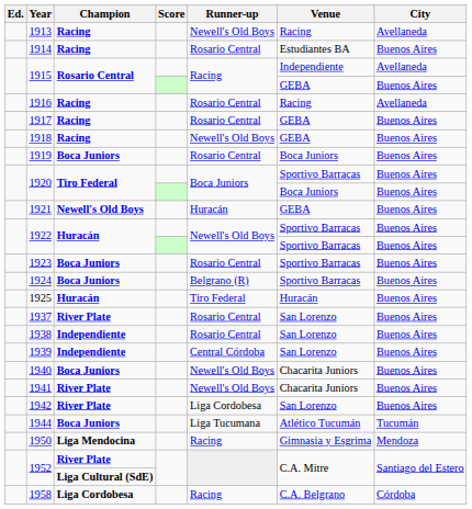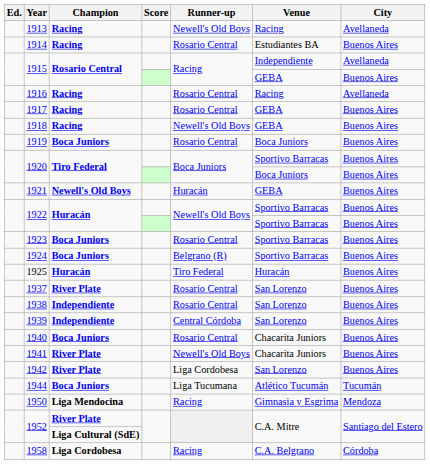1940 | Runner-up: Newell's Old Boys -> Rosario Central
